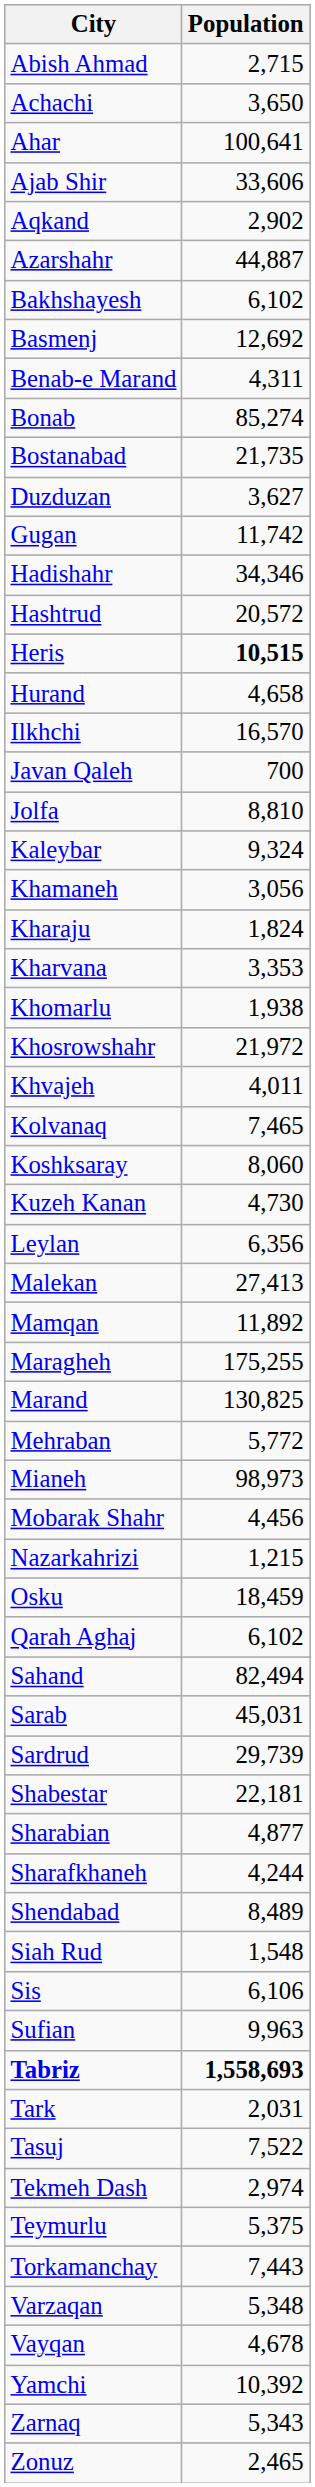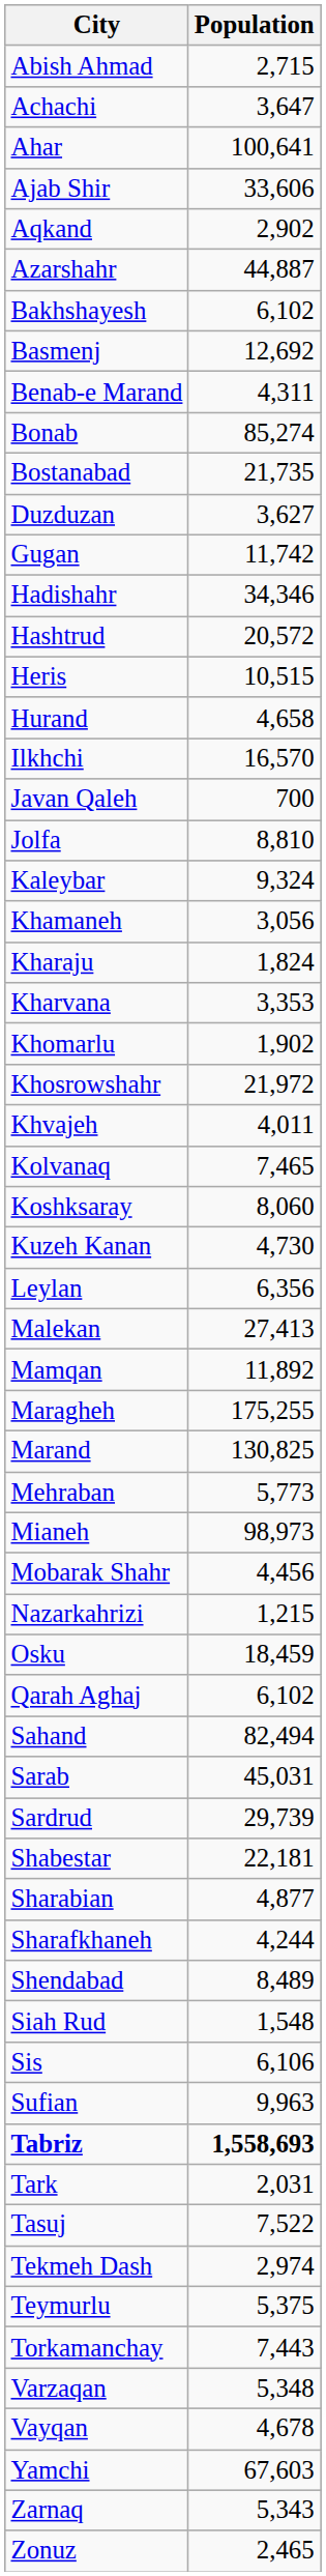Achachi | Population: 3,650 -> 3,647
Heris | Population: bold -> normal
Khomarlu | Population: 1,938 -> 1,902
Mehraban | Population: 5,772 -> 5,773
Yamchi | Population: 10,392 -> 67,603
